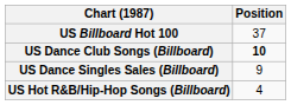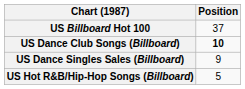US Hot R&B/Hip-Hop Songs (Billboard) | Position: 4 -> 5
